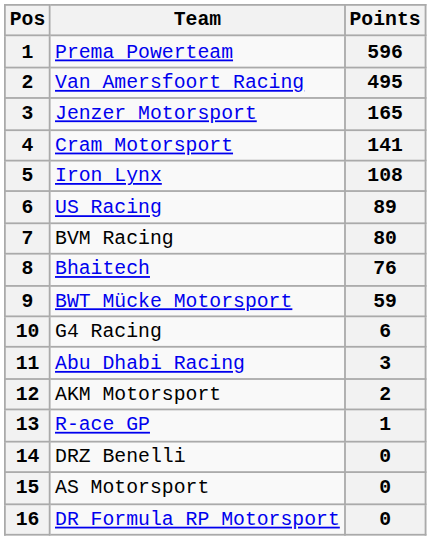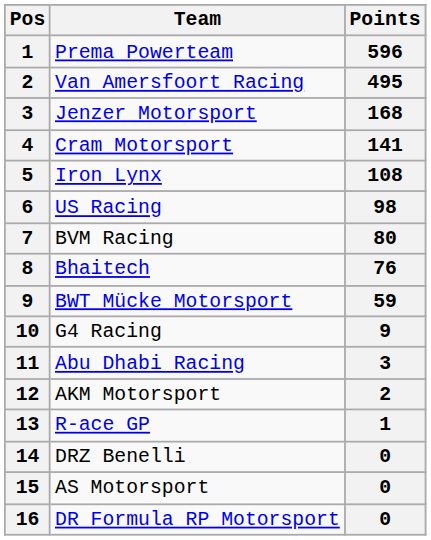Jenzer Motorsport | Points: 165 -> 168
US Racing | Points: 89 -> 98
G4 Racing | Points: 6 -> 9
